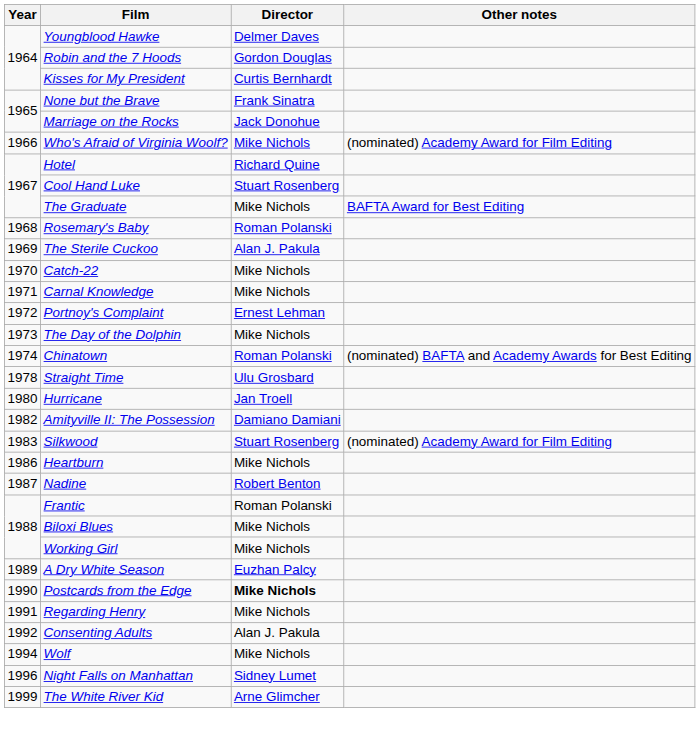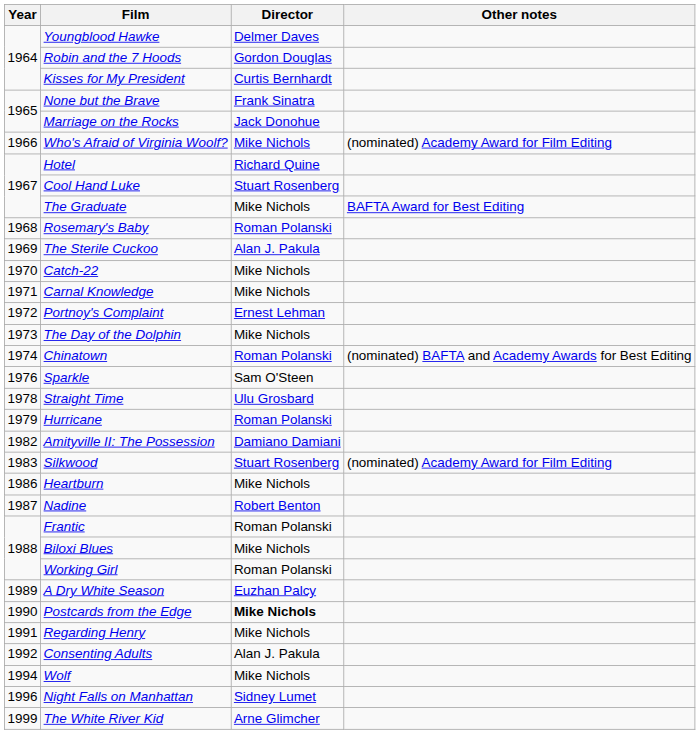+ row: 1976 | Sparkle | Sam O'Steen
Hurricane | Year: 1980 -> 1979
Hurricane | Director: Jan Troell -> Roman Polanski
Working Girl | Director: Mike Nichols -> Roman Polanski
